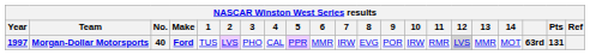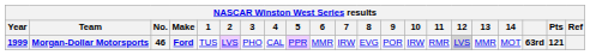Morgan-Dollar Motorsports | Year: 1997 -> 1999
Morgan-Dollar Motorsports | No.: 40 -> 46
Morgan-Dollar Motorsports | Pts: 131 -> 121
